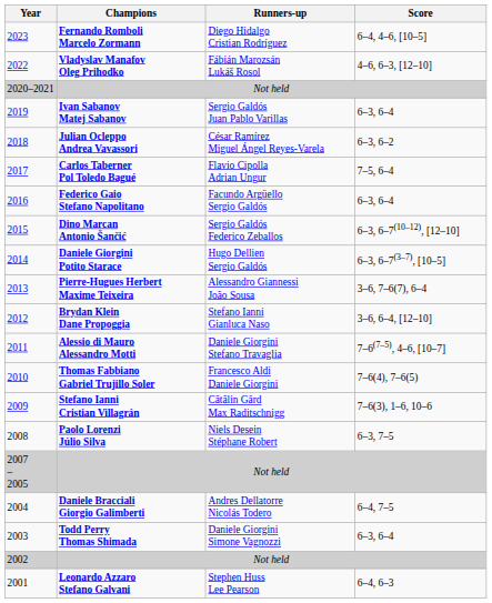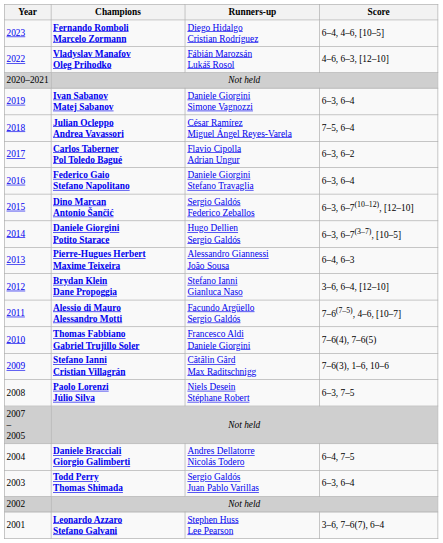Ivan Sabanov Matej Sabanov | Runners-up: Sergio Galdós Juan Pablo Varillas -> Daniele Giorgini Simone Vagnozzi
Julian Ocleppo Andrea Vavassori | Score: 6–3, 6–2 -> 7–5, 6–4
Carlos Taberner Pol Toledo Bagué | Score: 7–5, 6–4 -> 6–3, 6–2
Federico Gaio Stefano Napolitano | Runners-up: Facundo Argüello Sergio Galdós -> Daniele Giorgini Stefano Travaglia
Pierre-Hugues Herbert Maxime Teixeira | Score: 3–6, 7–6(7), 6–4 -> 6–4, 6–3
Alessio di Mauro Alessandro Motti | Runners-up: Daniele Giorgini Stefano Travaglia -> Facundo Argüello Sergio Galdós
Todd Perry Thomas Shimada | Runners-up: Daniele Giorgini Simone Vagnozzi -> Sergio Galdós Juan Pablo Varillas
Leonardo Azzaro Stefano Galvani | Score: 6–4, 6–3 -> 3–6, 7–6(7), 6–4
